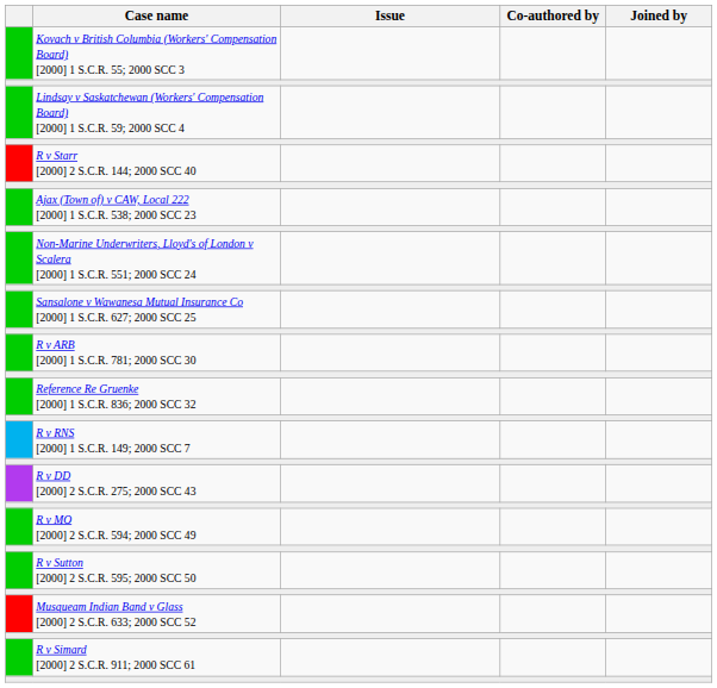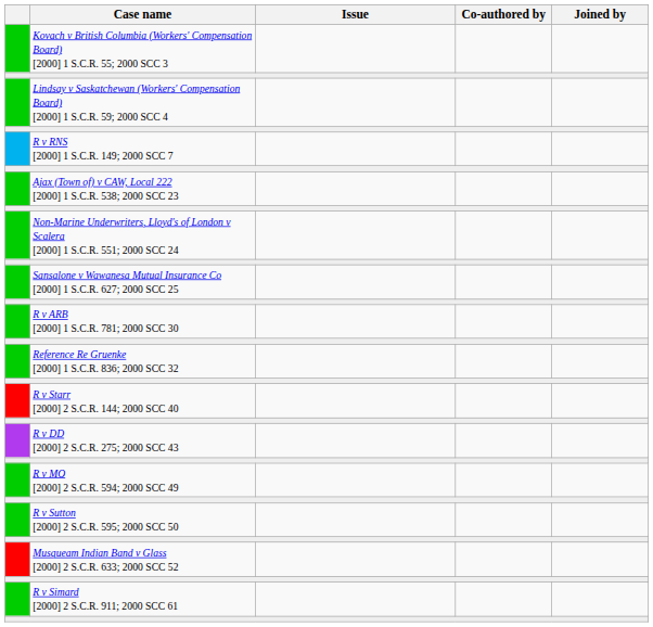rows swapped: R v RNS [2000] 1 S.C.R. 149; 2000 SCC 7 <-> R v Starr [2000] 2 S.C.R. 144; 2000 SCC 40
